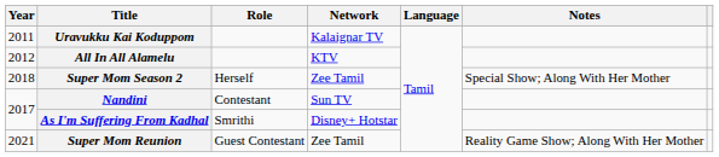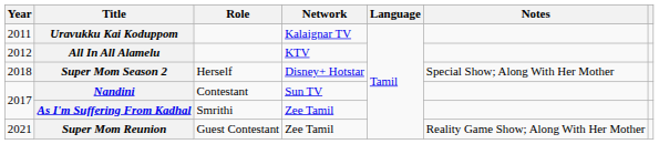Super Mom Season 2 | Network: Zee Tamil -> Disney+ Hotstar
As I'm Suffering From Kadhal | Network: Disney+ Hotstar -> Zee Tamil
